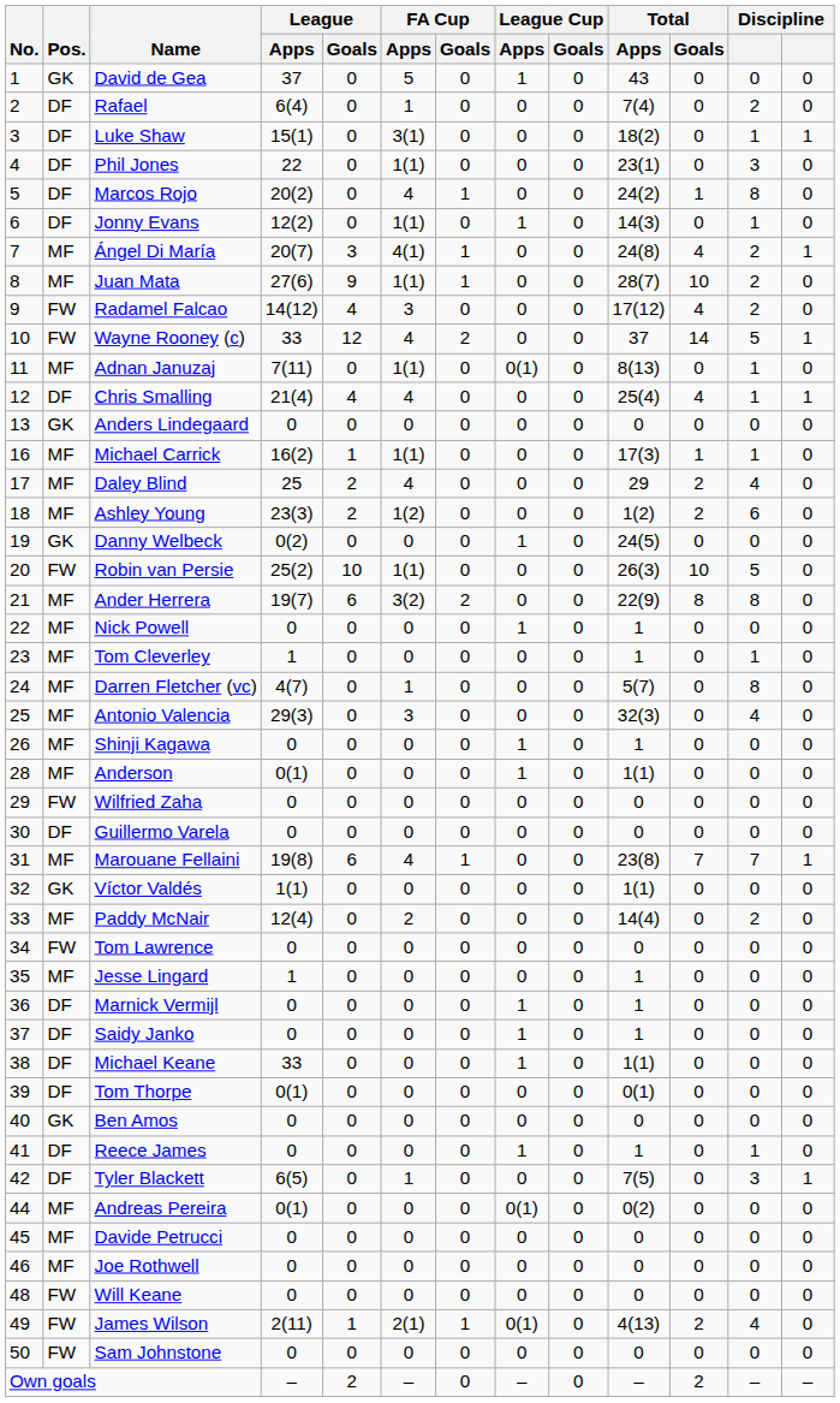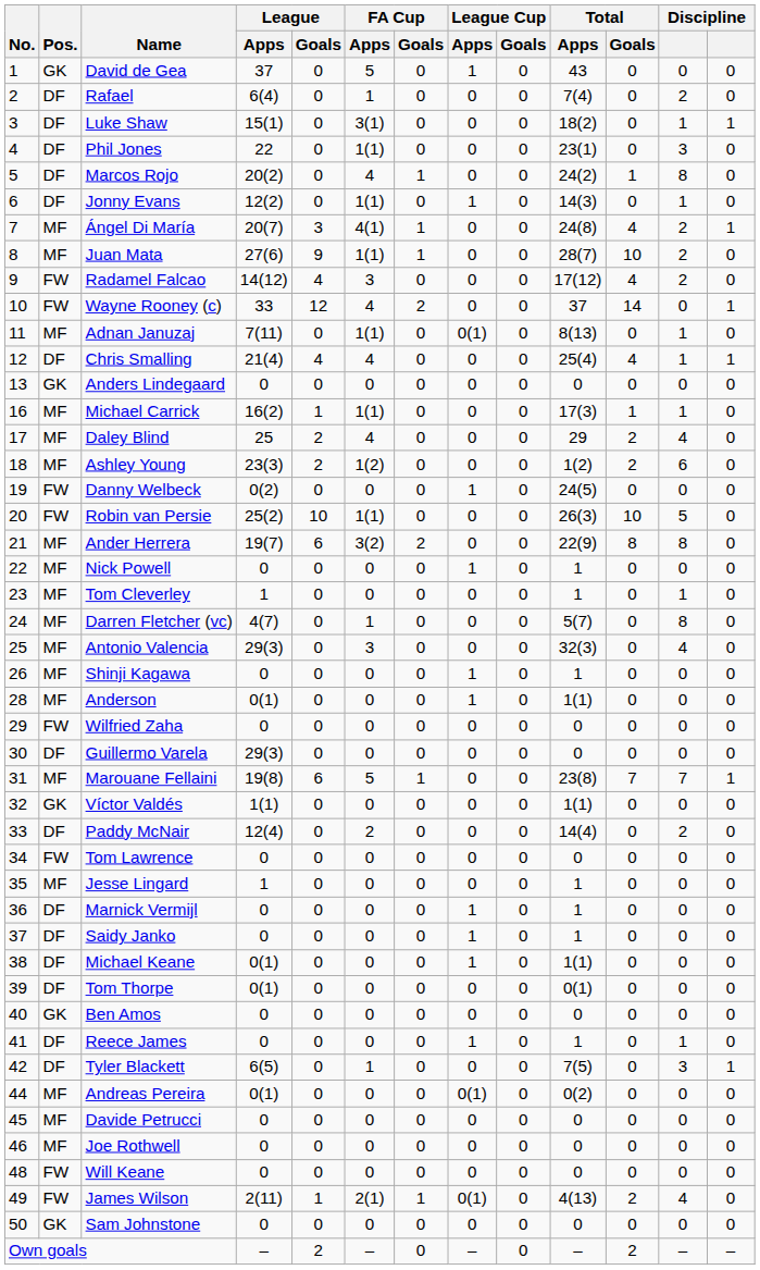Wayne Rooney (c) | column 12: 5 -> 0
Danny Welbeck | Pos.: GK -> FW
Guillermo Varela | League / Apps: 0 -> 29(3)
Marouane Fellaini | FA Cup / Apps: 4 -> 5
Paddy McNair | Pos.: MF -> DF
Michael Keane | League / Apps: 33 -> 0(1)
Sam Johnstone | Pos.: FW -> GK
